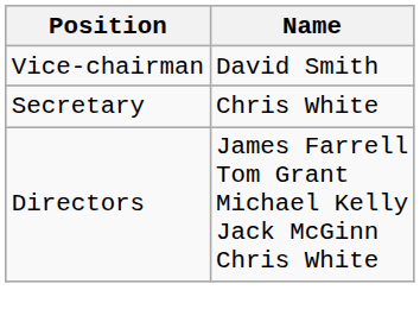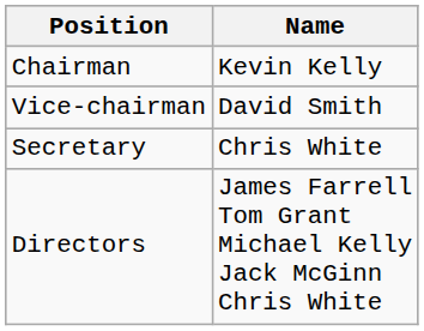+ row: Chairman | Kevin Kelly
